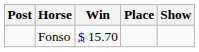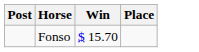- column: Show
